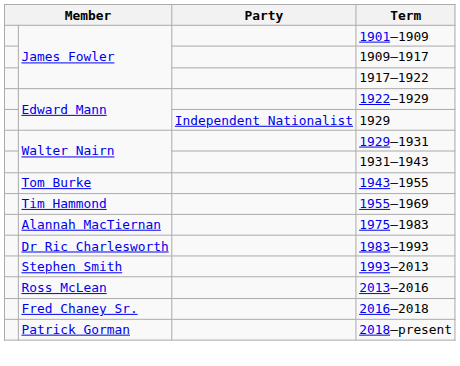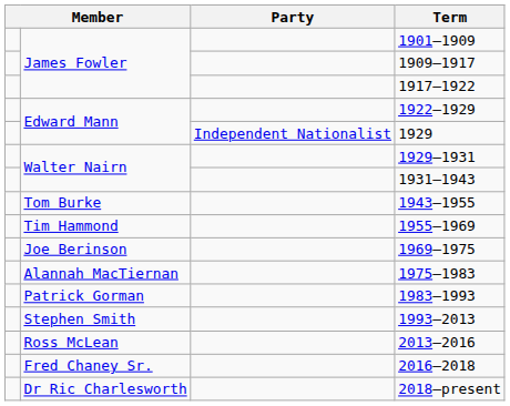+ row: Joe Berinson | 1969–1975
1983–1993 | column 2: Dr Ric Charlesworth -> Patrick Gorman
2018–present | column 2: Patrick Gorman -> Dr Ric Charlesworth
